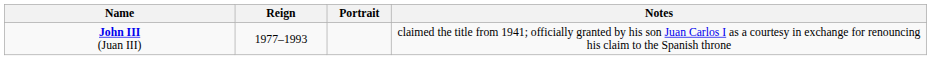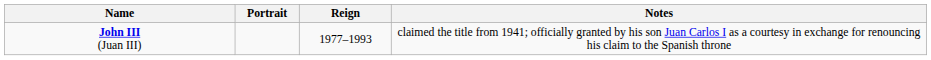columns swapped: Portrait <-> Reign
